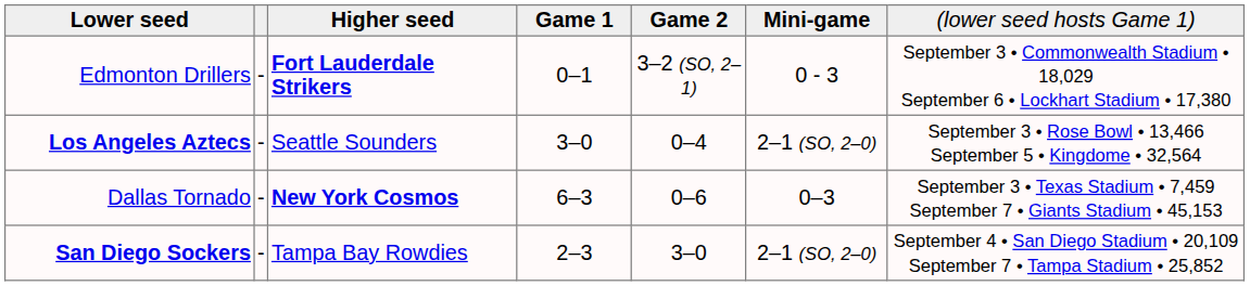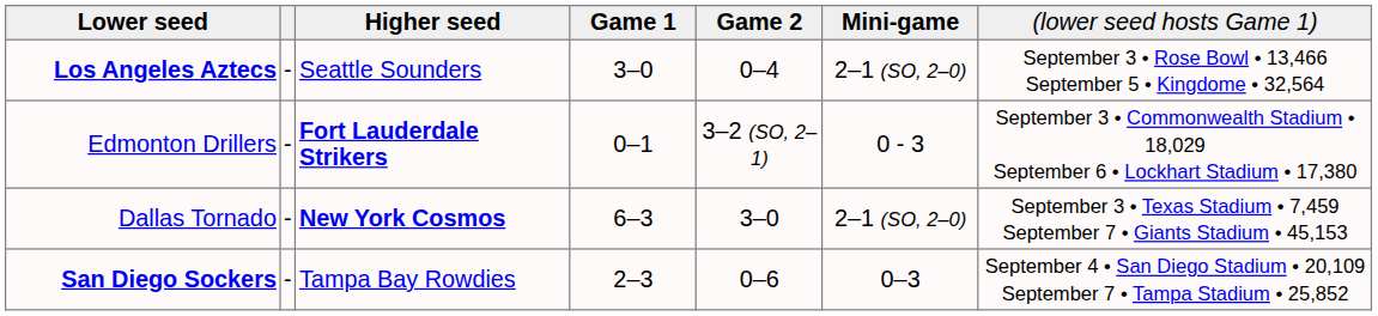rows swapped: Los Angeles Aztecs <-> Edmonton Drillers
Dallas Tornado | column 5: 0–6 -> 3–0
Dallas Tornado | column 6: 0–3 -> 2–1 (SO, 2–0)
San Diego Sockers | column 5: 3–0 -> 0–6
San Diego Sockers | column 6: 2–1 (SO, 2–0) -> 0–3
